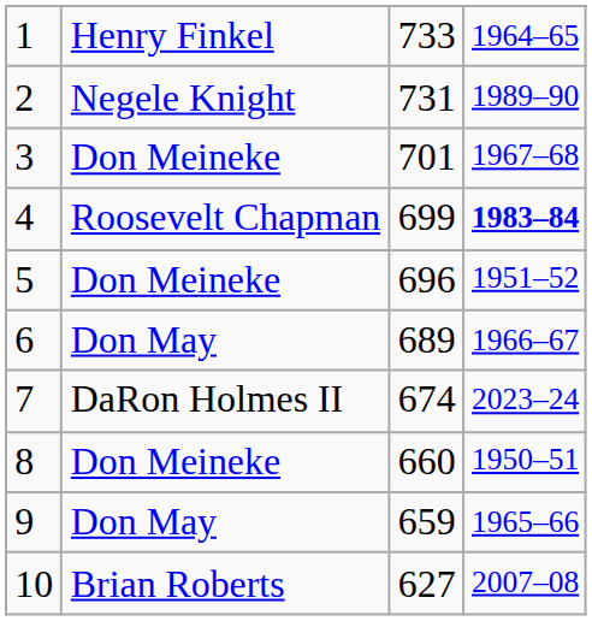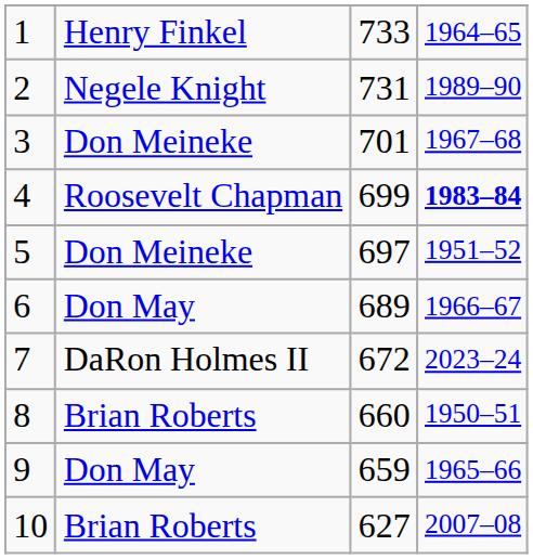5 | column 3: 696 -> 697
7 | column 3: 674 -> 672
8 | column 2: Don Meineke -> Brian Roberts
